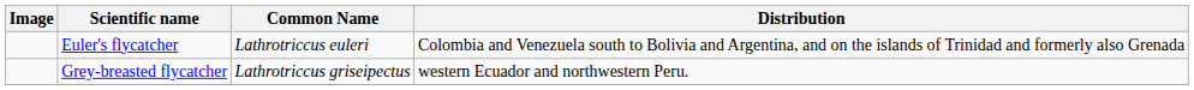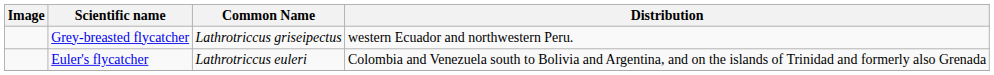rows swapped: Euler's flycatcher <-> Grey-breasted flycatcher
